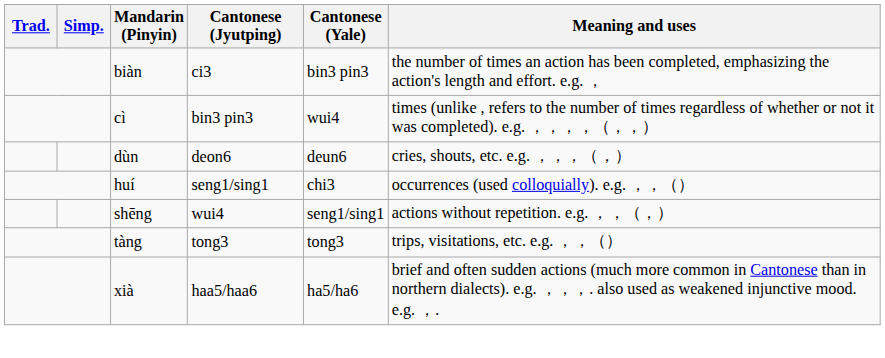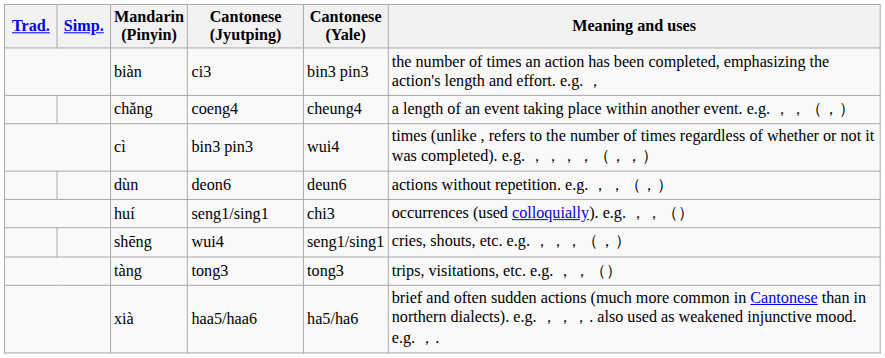+ row: chǎng | coeng4 | cheung4 | a length of an event taking place within another event. e.g. ，，（，）
dùn | Meaning and uses: cries, shouts, etc. e.g. ，，，（，） -> actions without repetition. e.g. ，，（，）
shēng | Meaning and uses: actions without repetition. e.g. ，，（，） -> cries, shouts, etc. e.g. ，，，（，）
